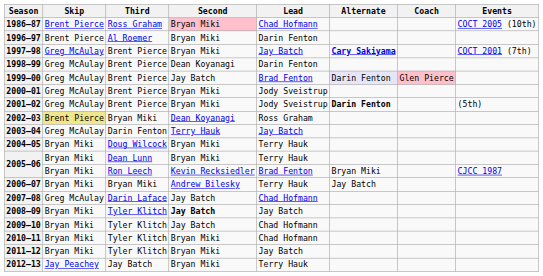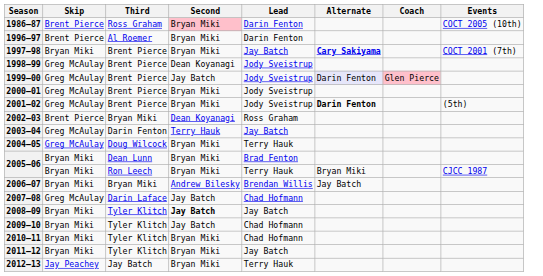1986–87 | Lead: Chad Hofmann -> Darin Fenton
1997–98 | Skip: Greg McAulay -> Bryan Miki
1998–99 | Lead: Darin Fenton -> Jody Sveistrup
1999–00 | Lead: Brad Fenton -> Jody Sveistrup
2002–03 | Skip: khaki background -> no background
2004–05 | Skip: Bryan Miki -> Greg McAulay
2005–06 / Dean Lunn | Lead: Terry Hauk -> Brad Fenton
2005–06 / Ron Leech | Second: Kevin Recksiedler -> Bryan Miki
2005–06 / Ron Leech | Lead: Brad Fenton -> Terry Hauk
2006–07 | Lead: Terry Hauk -> Brendan Willis
